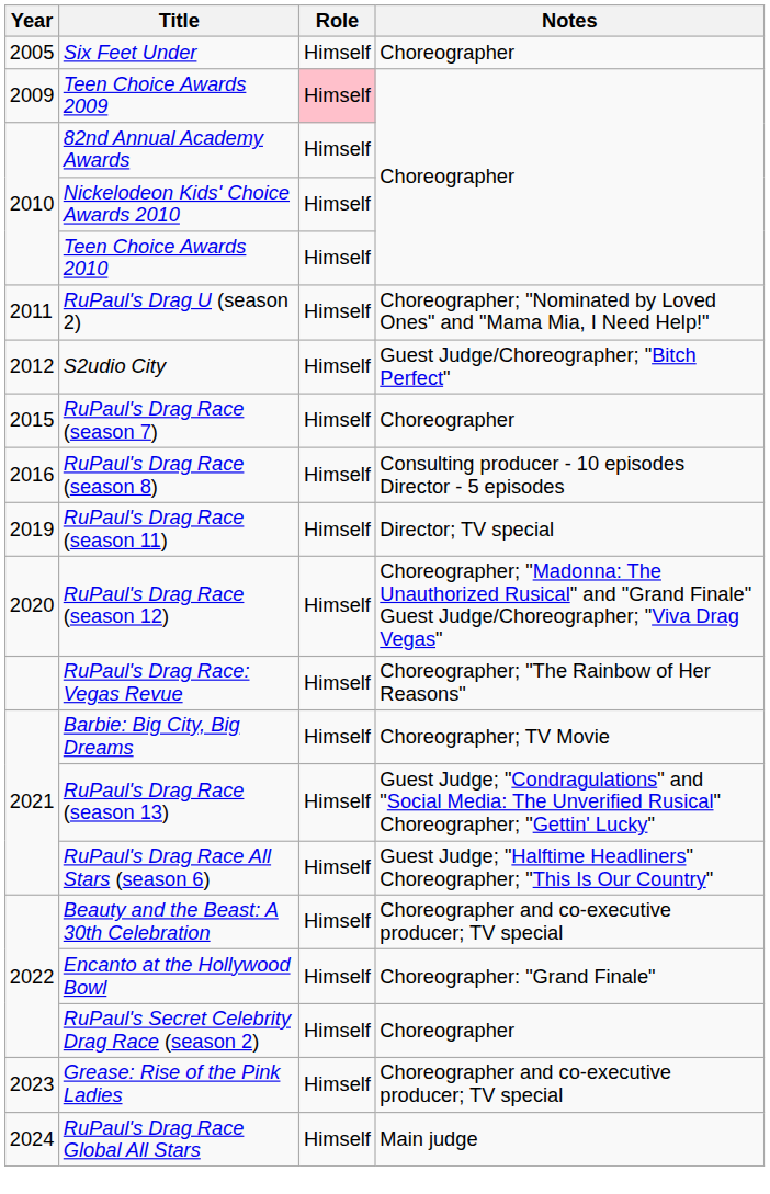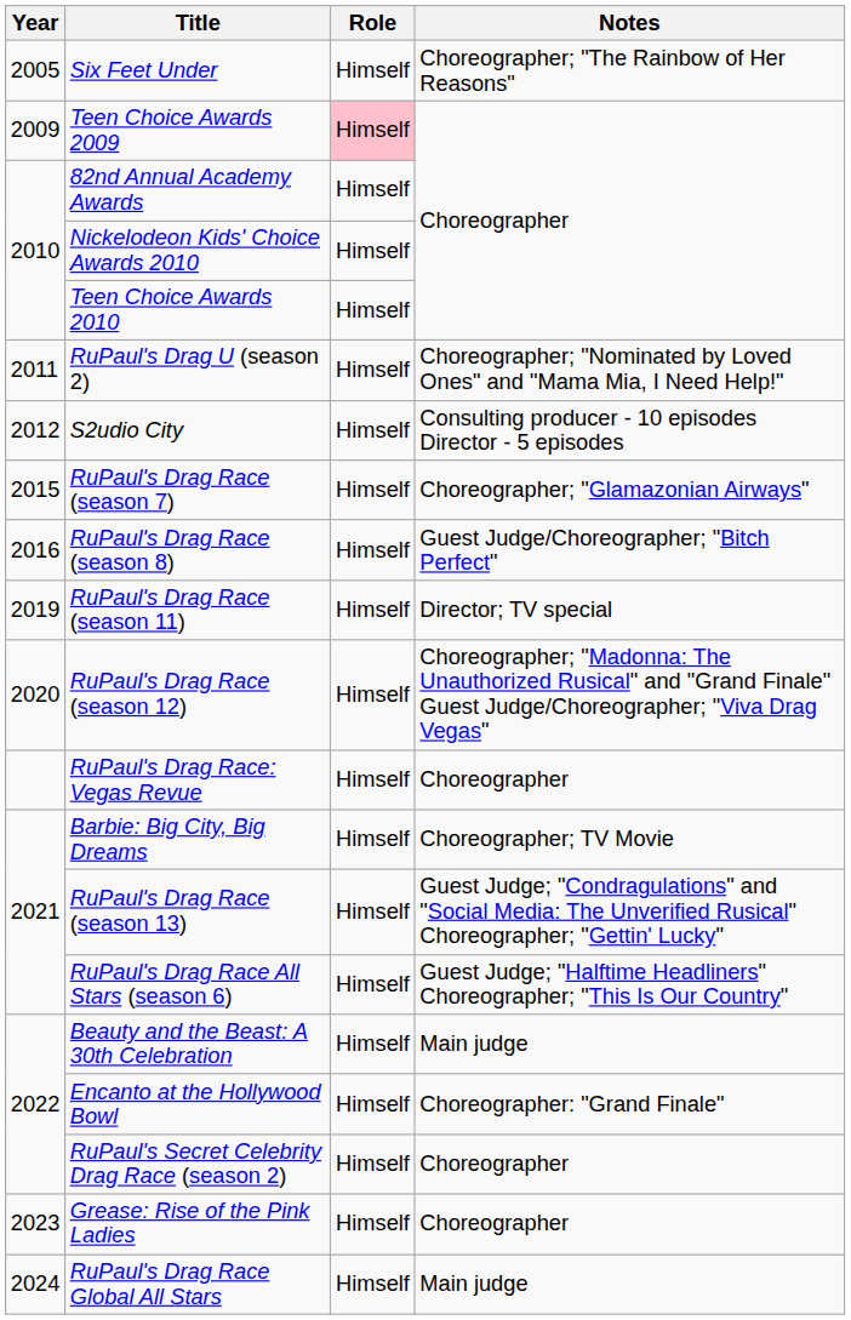Six Feet Under | Notes: Choreographer -> Choreographer; "The Rainbow of Her Reasons"
S2udio City | Notes: Guest Judge/Choreographer; "Bitch Perfect" -> Consulting producer - 10 episodes Director - 5 episodes
RuPaul's Drag Race (season 7) | Notes: Choreographer -> Choreographer; "Glamazonian Airways"
RuPaul's Drag Race (season 8) | Notes: Consulting producer - 10 episodes Director - 5 episodes -> Guest Judge/Choreographer; "Bitch Perfect"
RuPaul's Drag Race: Vegas Revue | Notes: Choreographer; "The Rainbow of Her Reasons" -> Choreographer
Beauty and the Beast: A 30th Celebration | Notes: Choreographer and co-executive producer; TV special -> Main judge
Grease: Rise of the Pink Ladies | Notes: Choreographer and co-executive producer; TV special -> Choreographer
